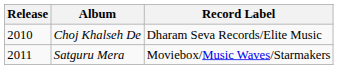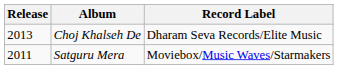Choj Khalseh De | Release: 2010 -> 2013
